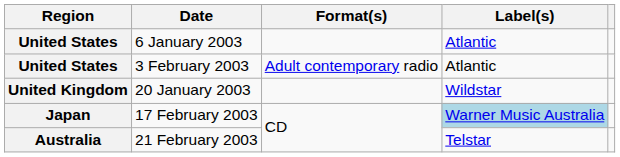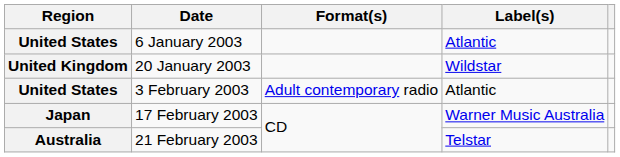rows swapped: 20 January 2003 <-> 3 February 2003
17 February 2003 | Label(s): lightblue background -> no background
